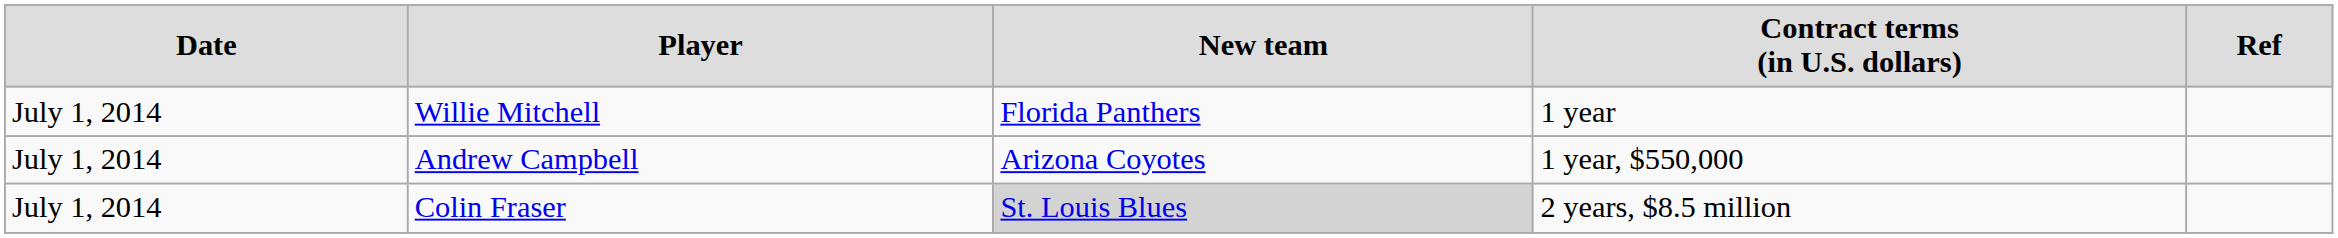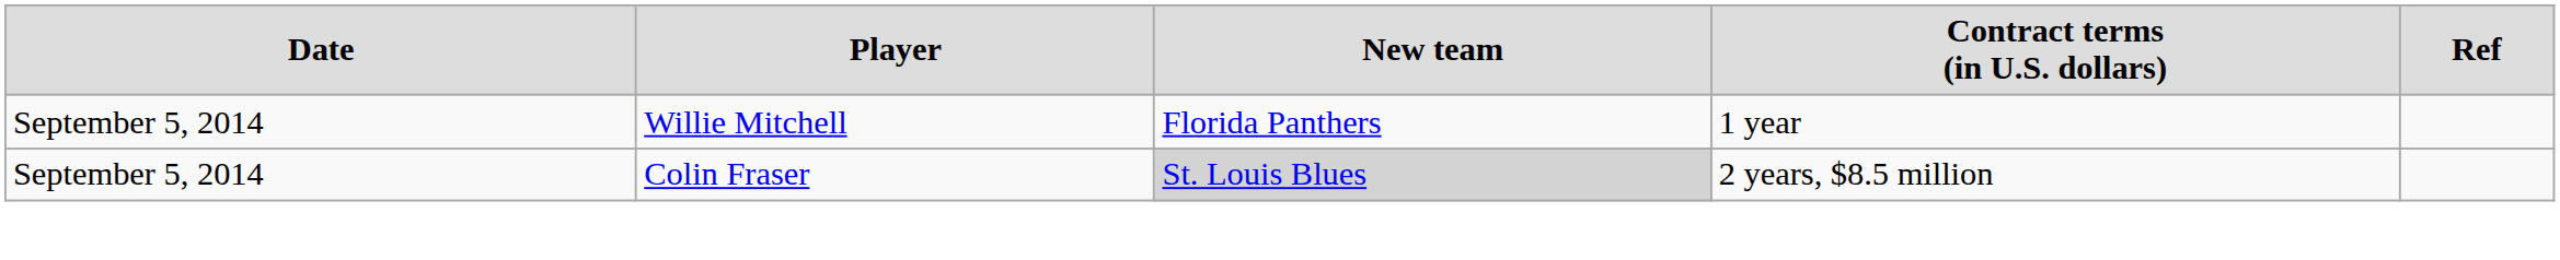Willie Mitchell | column 1: July 1, 2014 -> September 5, 2014
- row: July 1, 2014 | Andrew Campbell | Arizona Coyotes | 1 year, $550,000
Colin Fraser | column 1: July 1, 2014 -> September 5, 2014
